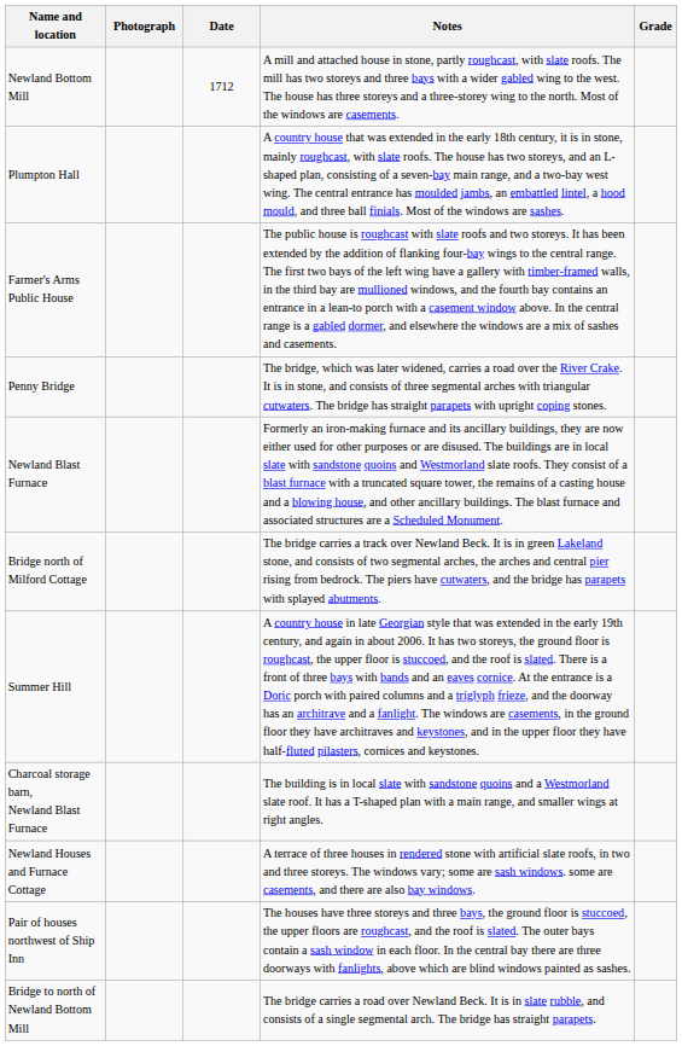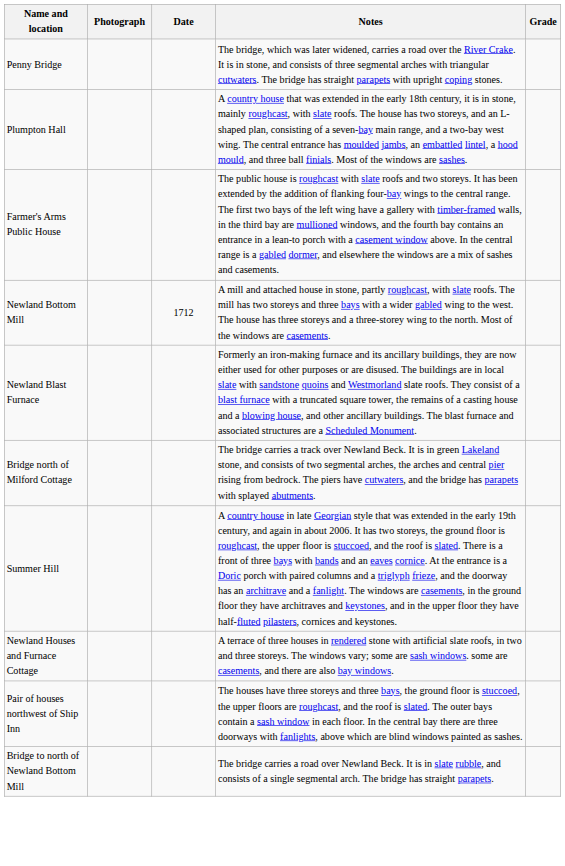rows swapped: Penny Bridge <-> Newland Bottom Mill
- row: Charcoal storage barn, Newland Blast Furnace | The building is in local slate with sandstone quoins and a Westmorland slate roof. It has a T-shaped plan with a main range, and smaller wings at right angles.
